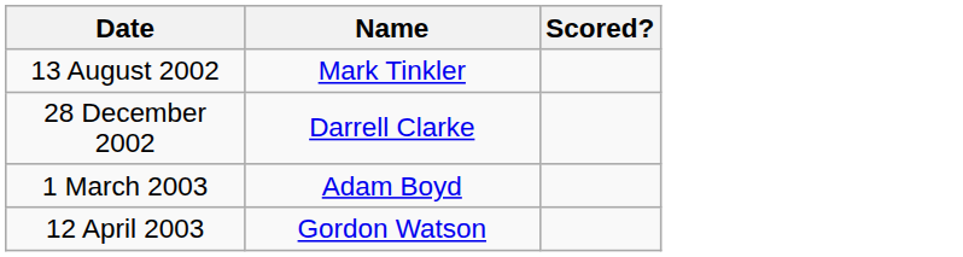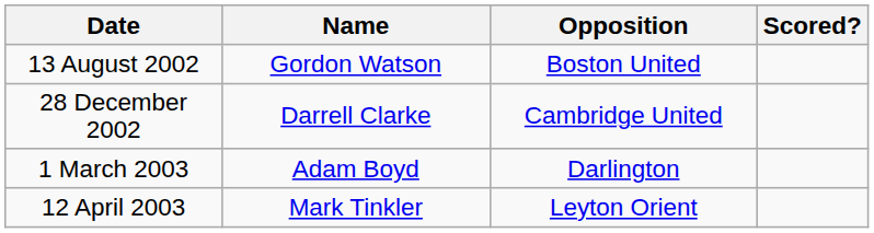+ column: Opposition | Boston United | Cambridge United | Darlington | Leyton Orient
13 August 2002 | Name: Mark Tinkler -> Gordon Watson
12 April 2003 | Name: Gordon Watson -> Mark Tinkler
